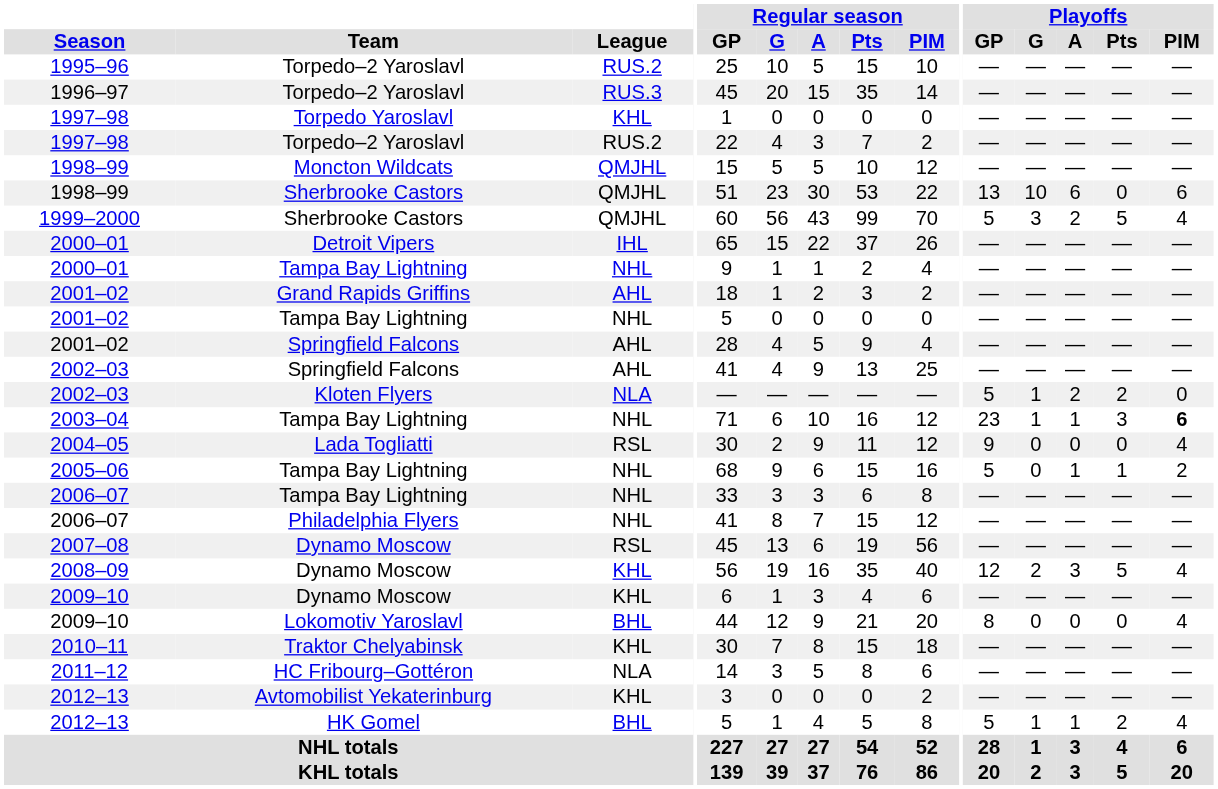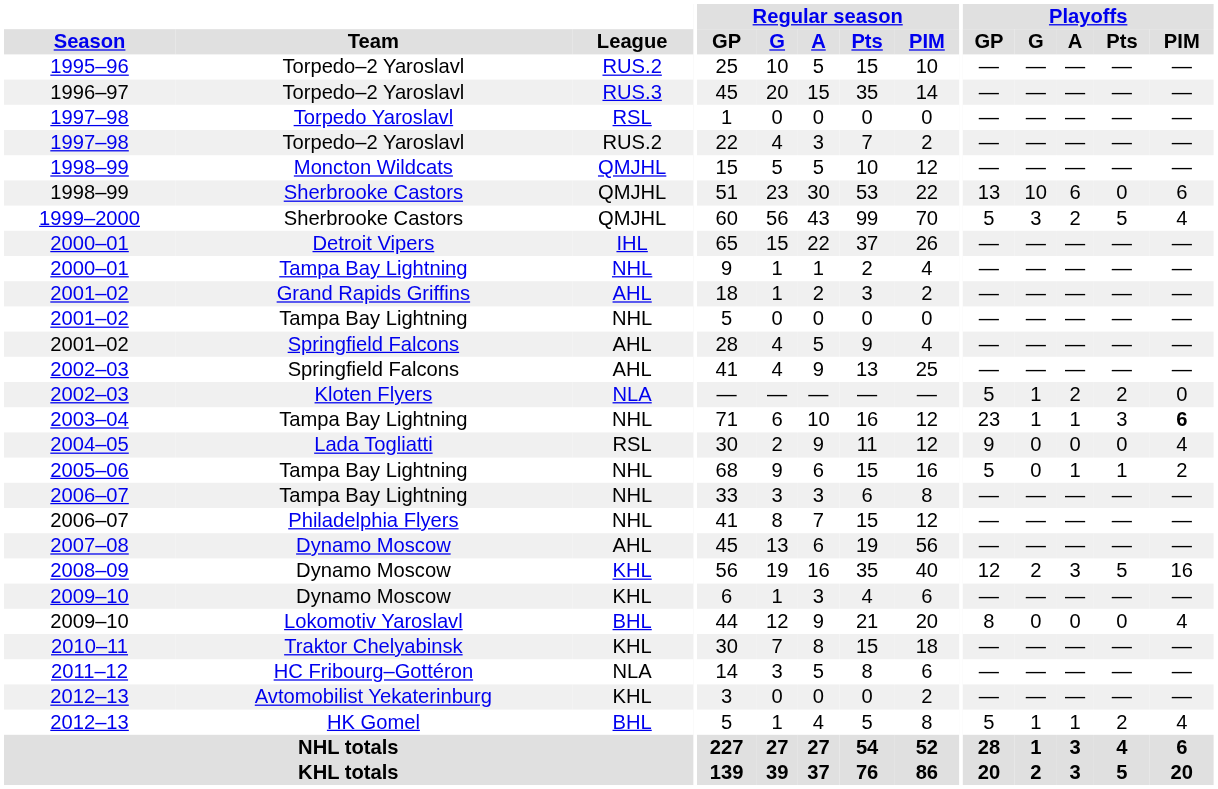1997–98 / Torpedo Yaroslavl | League: KHL -> RSL
2007–08 | League: RSL -> AHL
2008–09 | Playoffs / PIM: 4 -> 16
